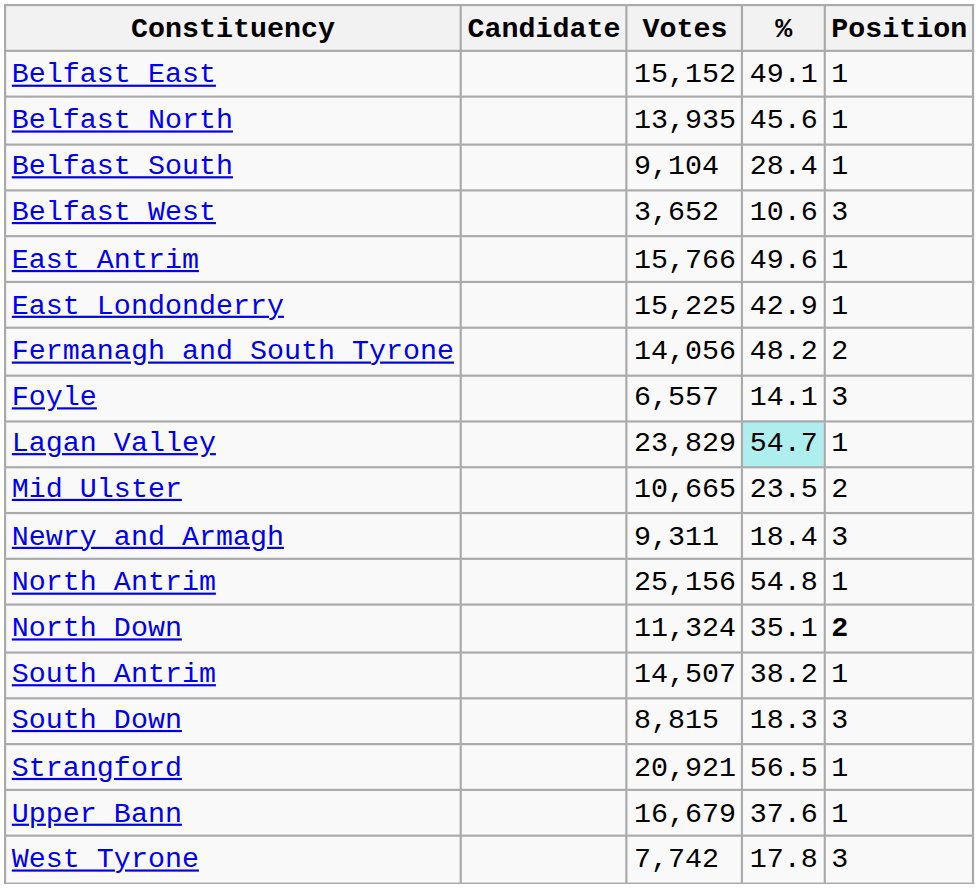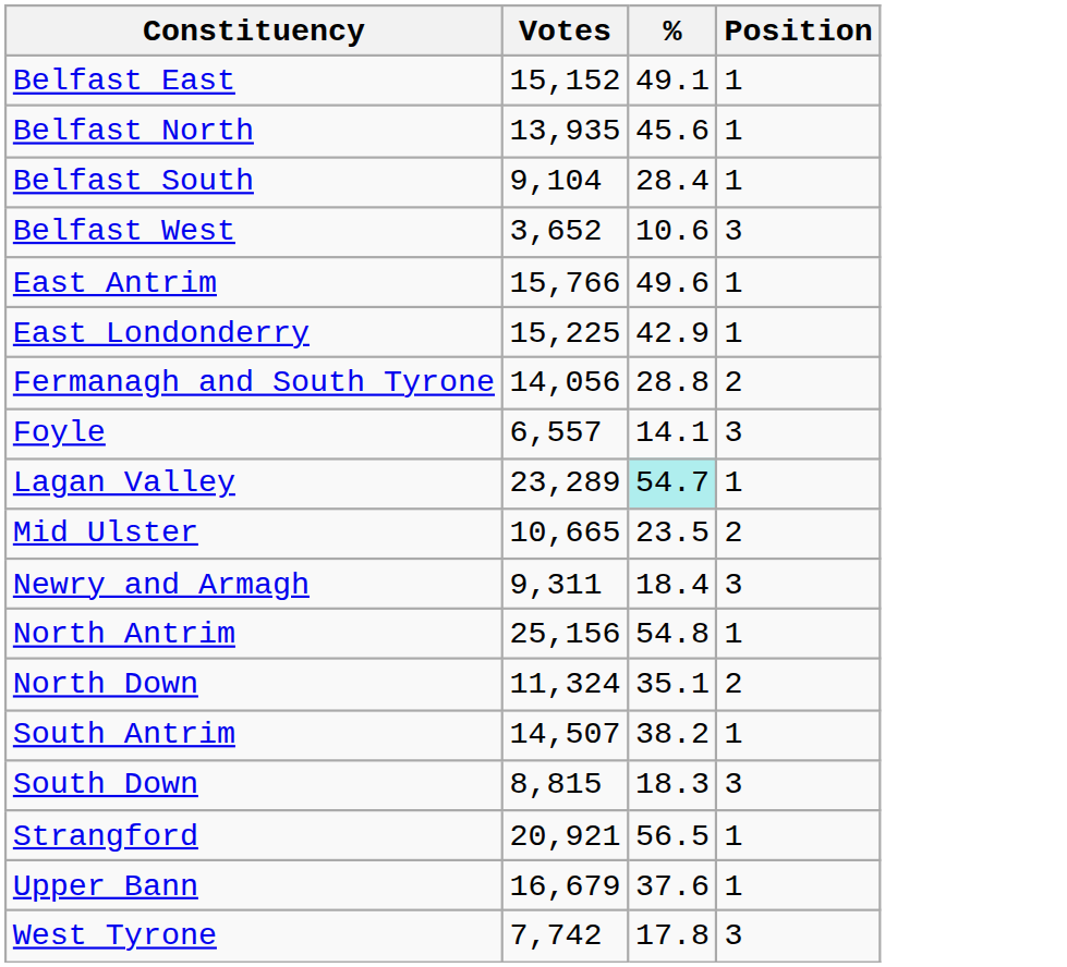- column: Candidate
Fermanagh and South Tyrone | %: 48.2 -> 28.8
Lagan Valley | Votes: 23,829 -> 23,289
North Down | Position: bold -> normal
